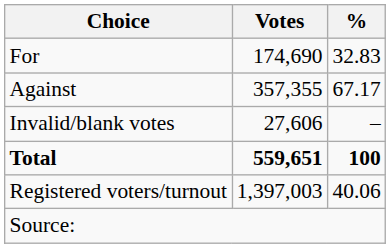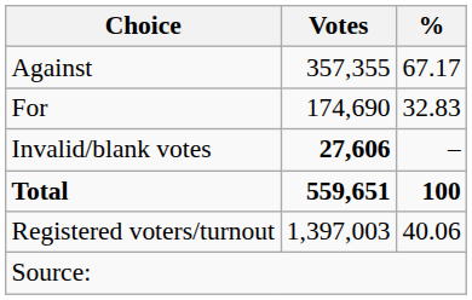rows swapped: For <-> Against
Invalid/blank votes | Votes: normal -> bold
